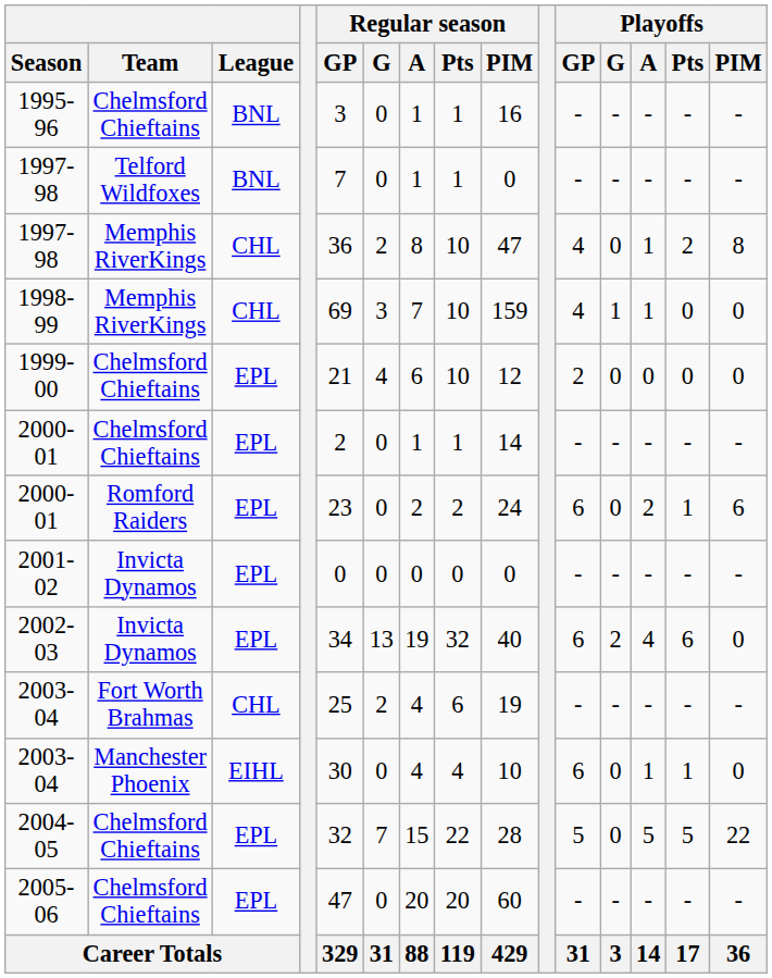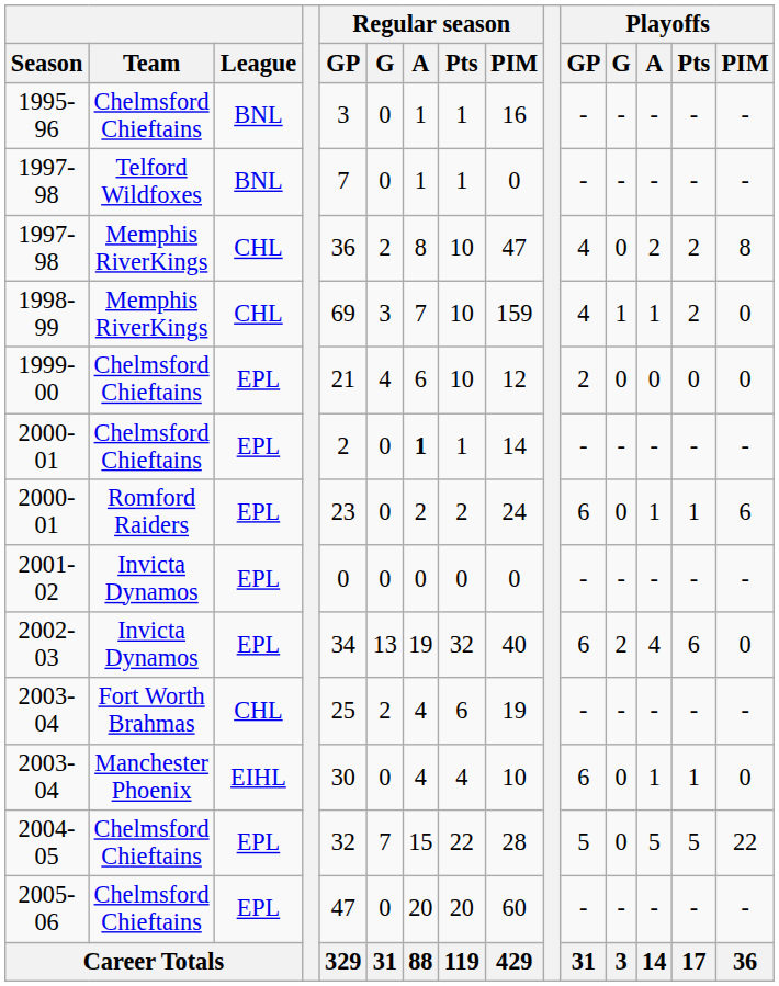1997-98 / Memphis RiverKings | Playoffs / A: 1 -> 2
1998-99 | Playoffs / Pts: 0 -> 2
2000-01 / Chelmsford Chieftains | Regular season / A: normal -> bold
2000-01 / Romford Raiders | Playoffs / A: 2 -> 1
